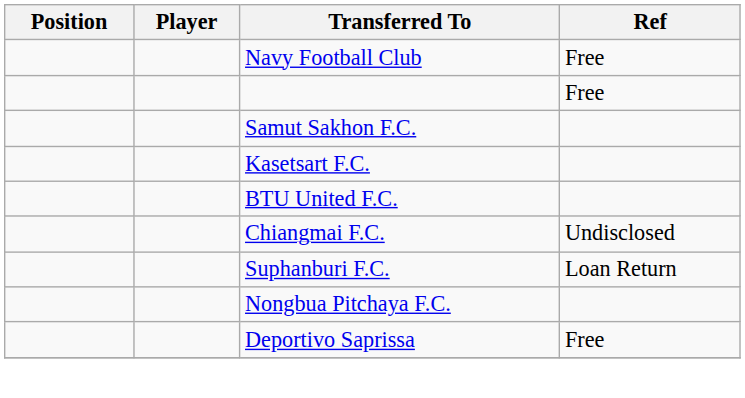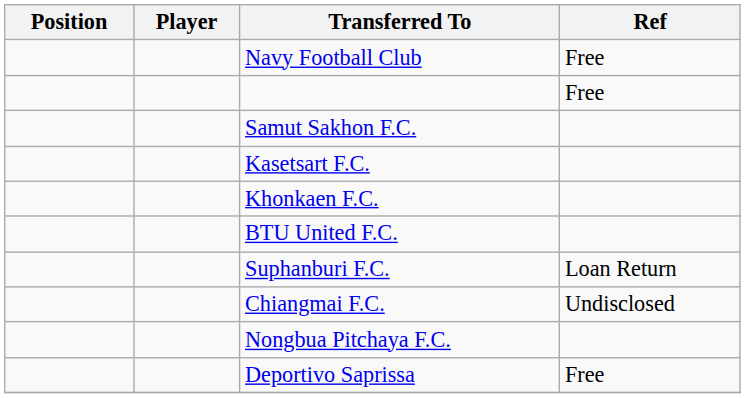+ row: Khonkaen F.C.
rows swapped: Chiangmai F.C. <-> Suphanburi F.C.
